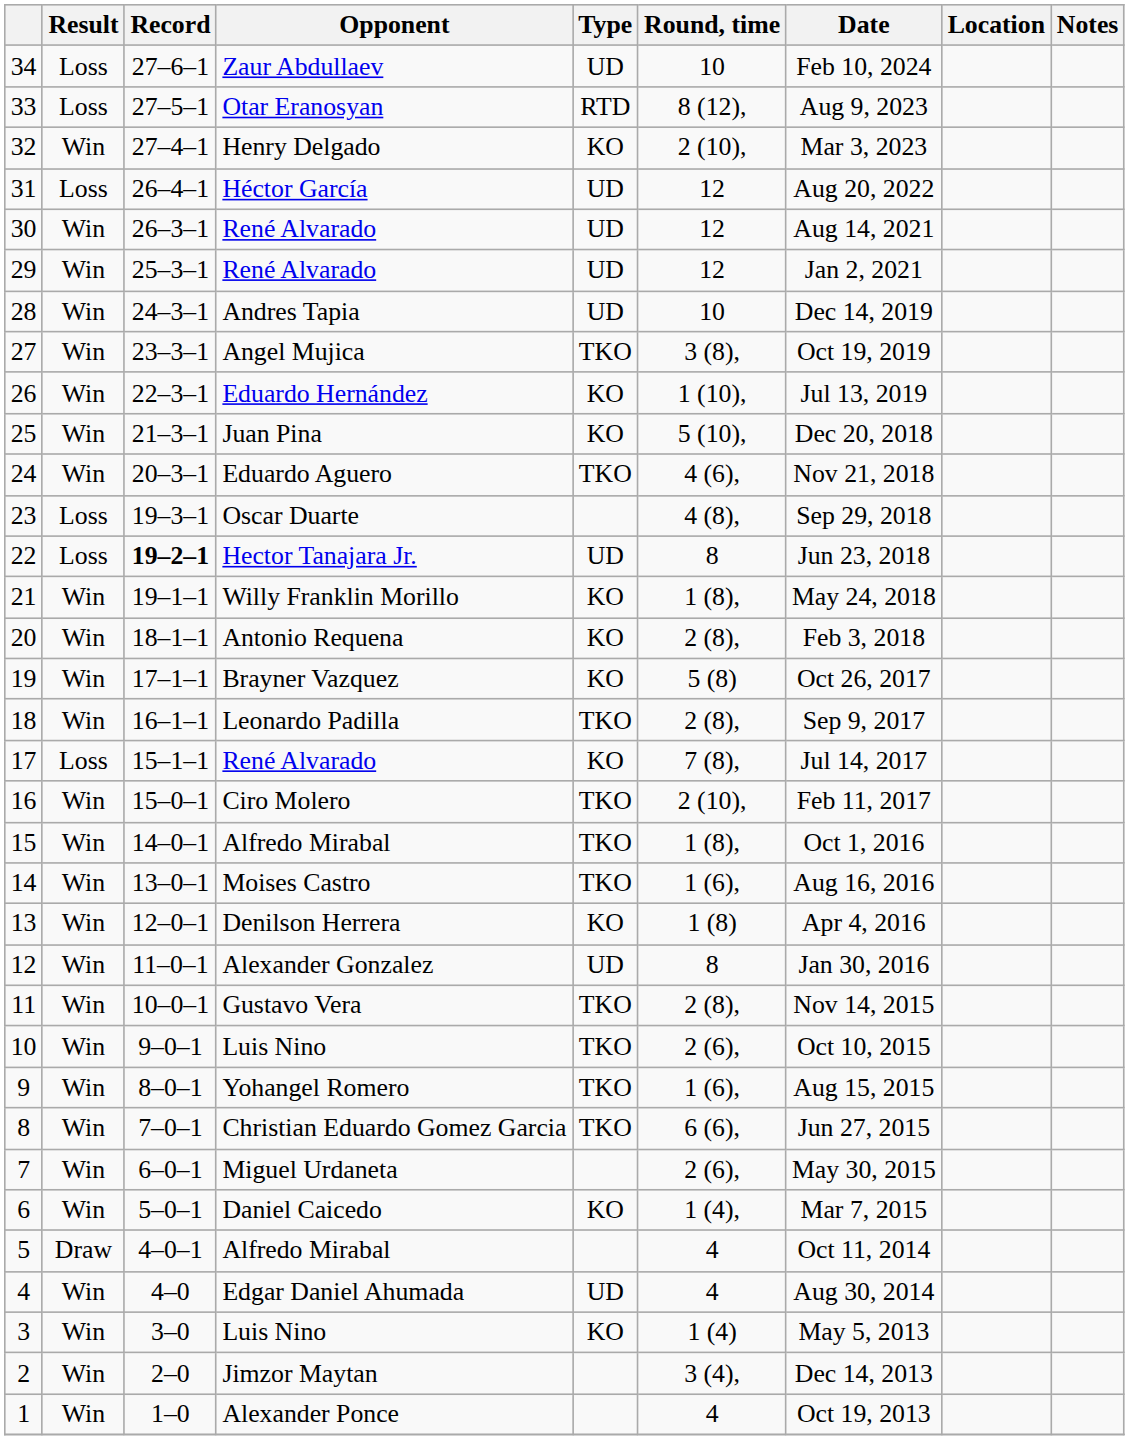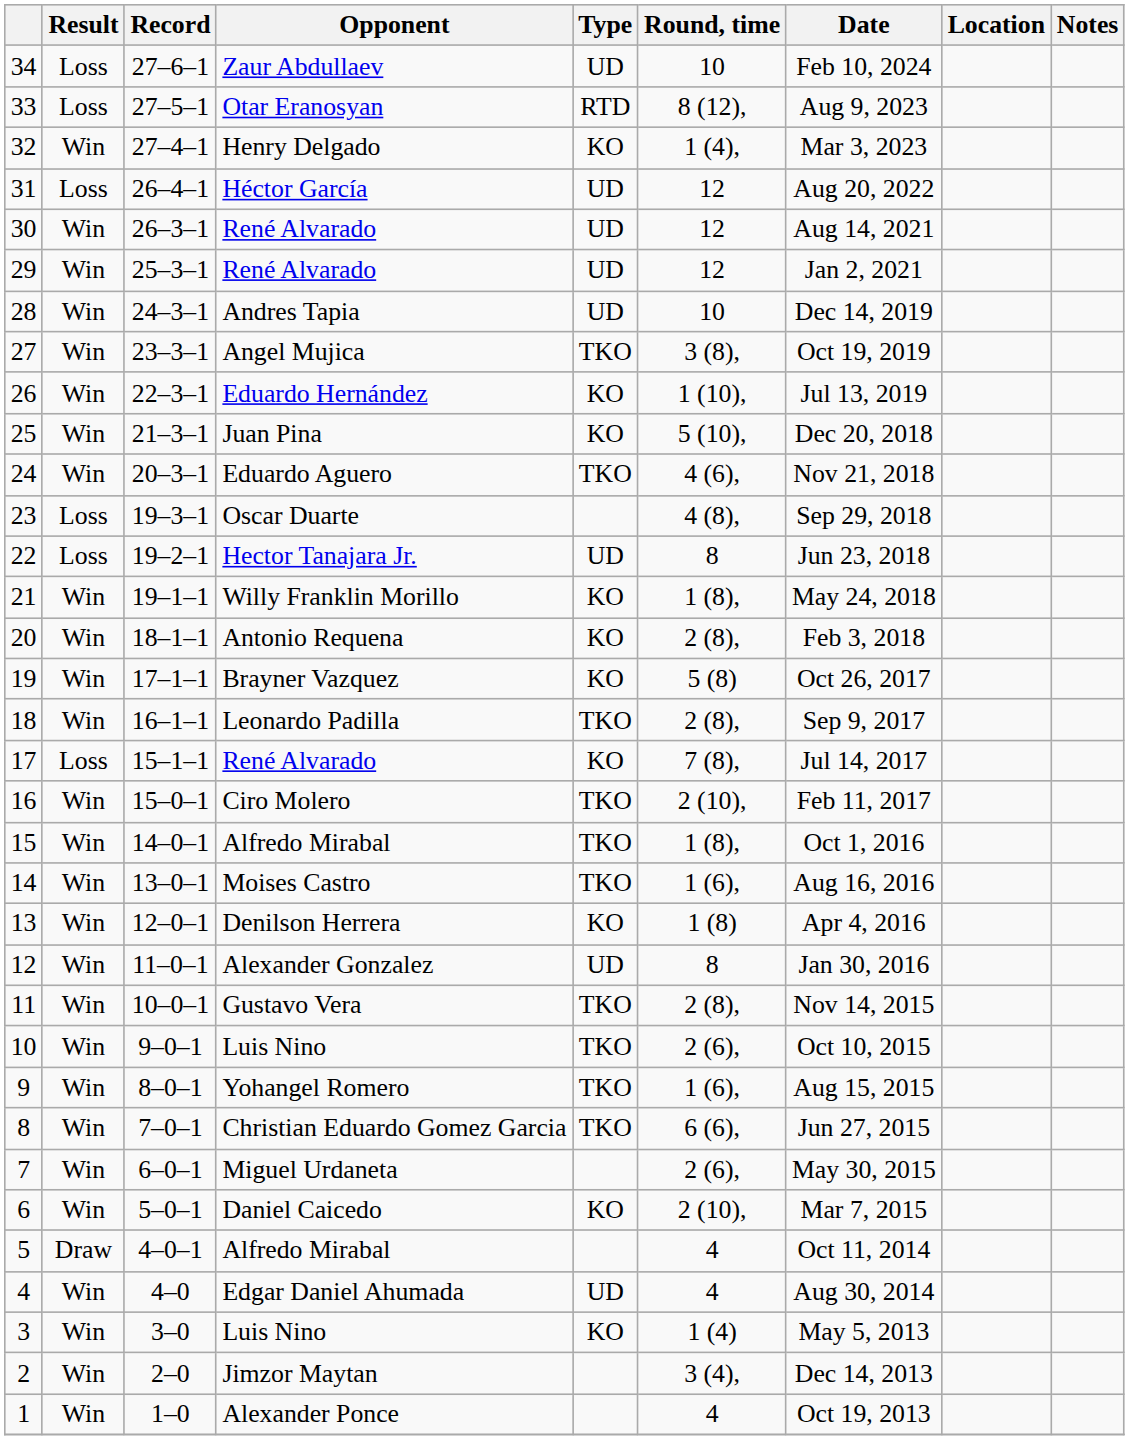32 | Round, time: 2 (10), -> 1 (4),
22 | Record: bold -> normal
6 | Round, time: 1 (4), -> 2 (10),
